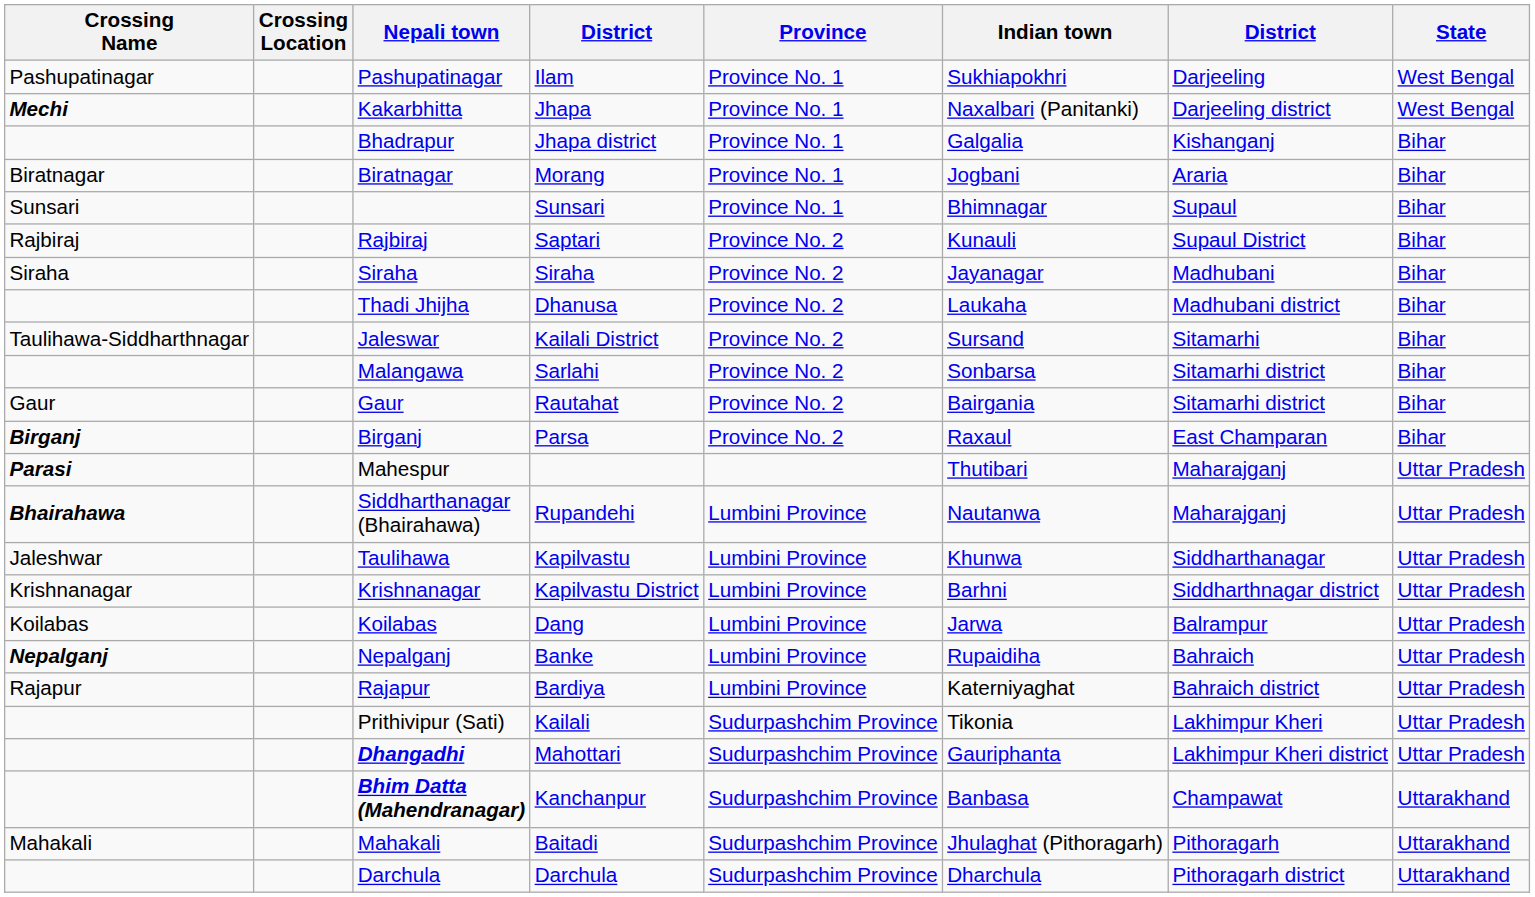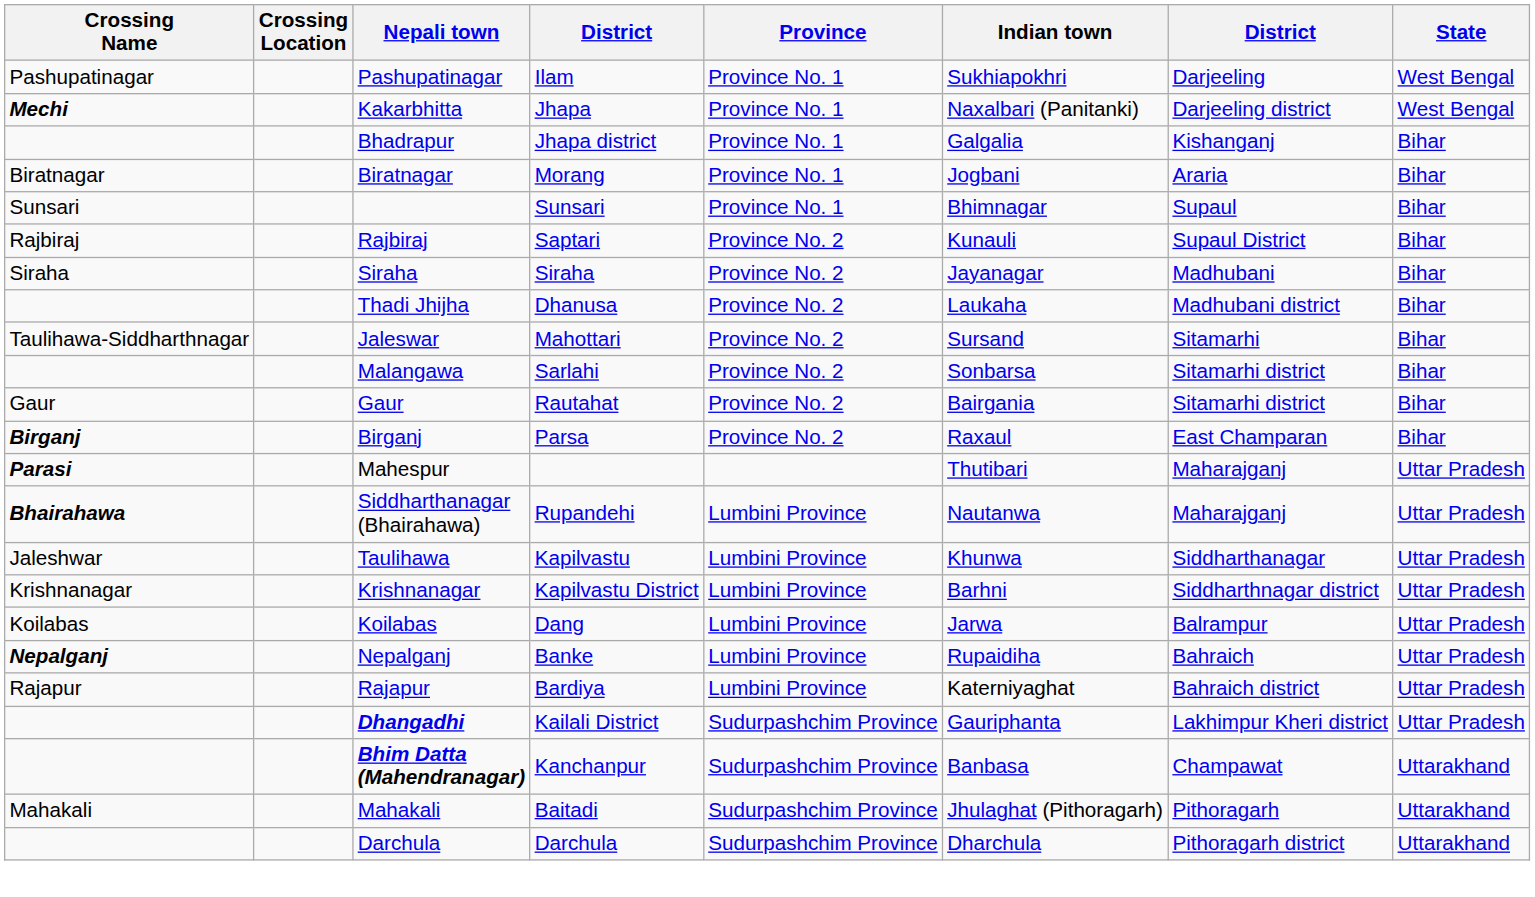Jaleswar | column 4: Kailali District -> Mahottari
- row: Prithivipur (Sati) | Kailali | Sudurpashchim Province | Tikonia | Lakhimpur Kheri | Uttar Pradesh
Dhangadhi | column 4: Mahottari -> Kailali District
